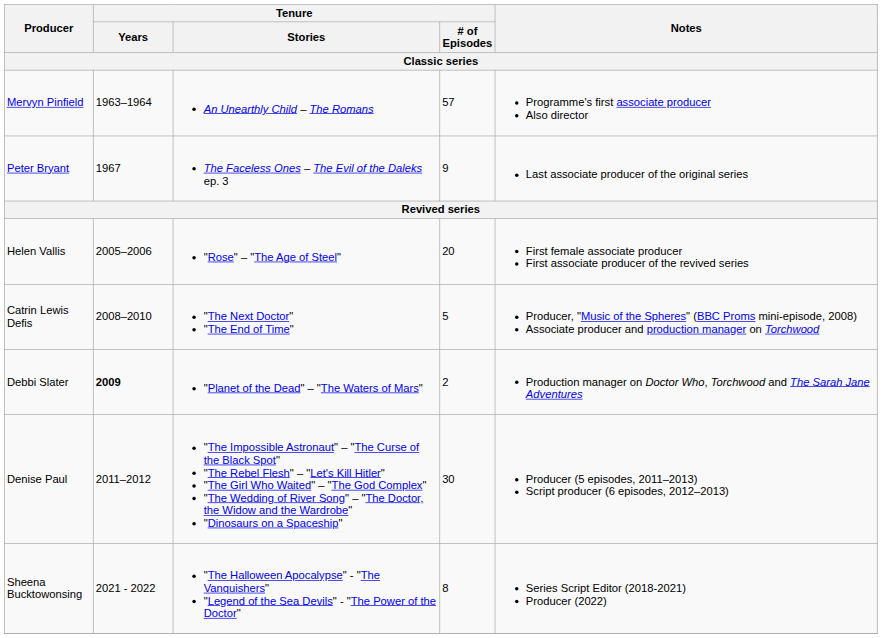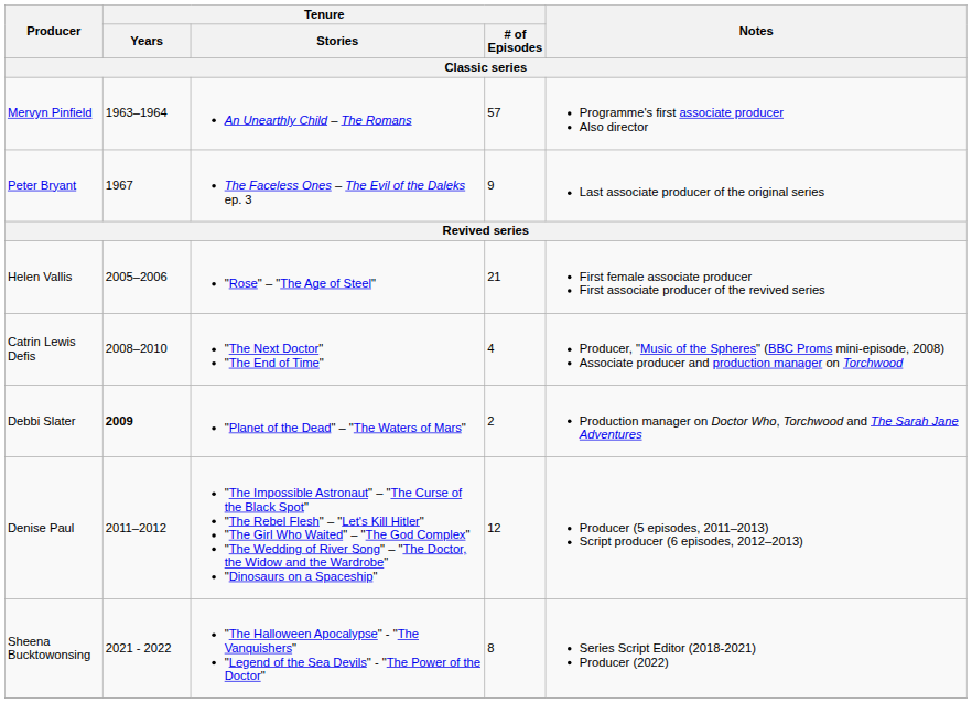Helen Vallis | Tenure / # of Episodes: 20 -> 21
Catrin Lewis Defis | Tenure / # of Episodes: 5 -> 4
Denise Paul | Tenure / # of Episodes: 30 -> 12
